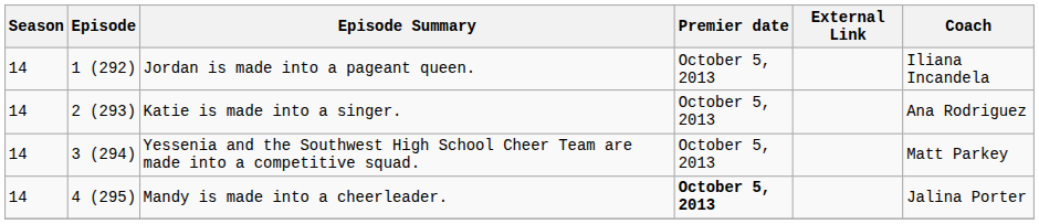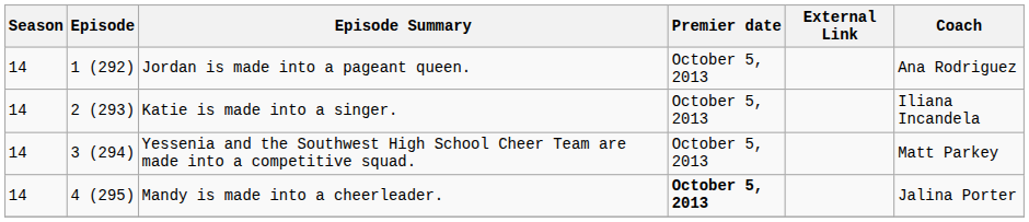Jordan is made into a pageant queen. | Coach: Iliana Incandela -> Ana Rodriguez
Katie is made into a singer. | Coach: Ana Rodriguez -> Iliana Incandela
